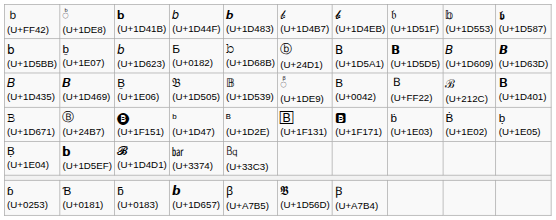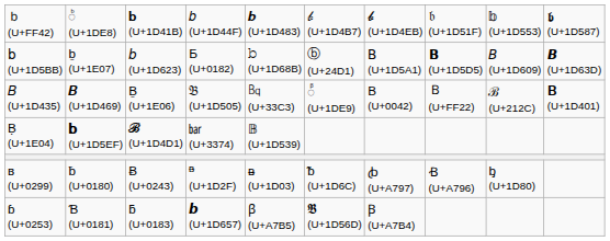𝐵 (U+1D435) | column 5: 𝔹 (U+1D539) -> ㏃ (U+33C3)
- row: 𝙱 (U+1D671) | Ⓑ (U+24B7) | 🅑 (U+1F151) | ᵇ (U+1D47) | ᴮ (U+1D2E) | 🄱 (U+1F131) | 🅱 (U+1F171) | ḃ (U+1E03) | Ḃ (U+1E02) | ḅ (U+1E05)
Ḅ (U+1E04) | column 5: ㏃ (U+33C3) -> 𝔹 (U+1D539)
+ row: ʙ (U+0299) | ƀ (U+0180) | Ƀ (U+0243) | ᴯ (U+1D2F) | ᴃ (U+1D03) | ᵬ (U+1D6C) | ꞗ (U+A797) | Ꞗ (U+A796) | ᶀ (U+1D80)
